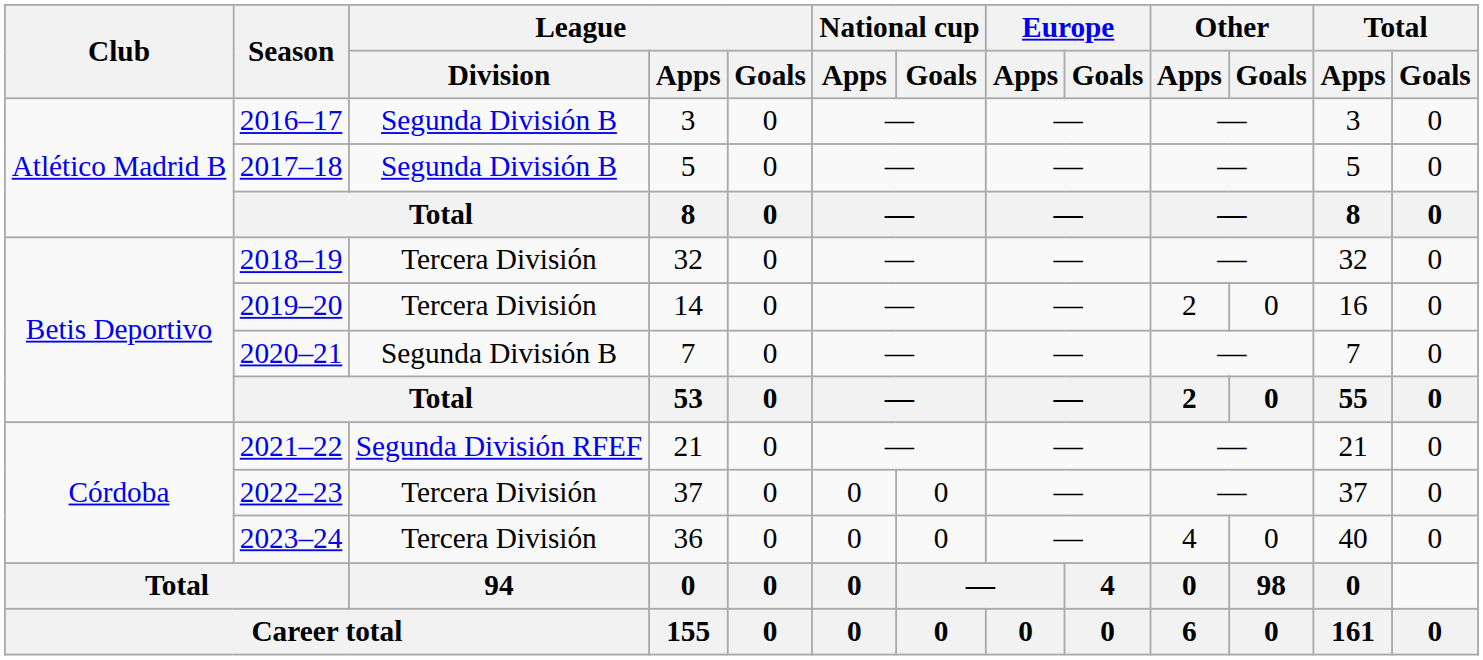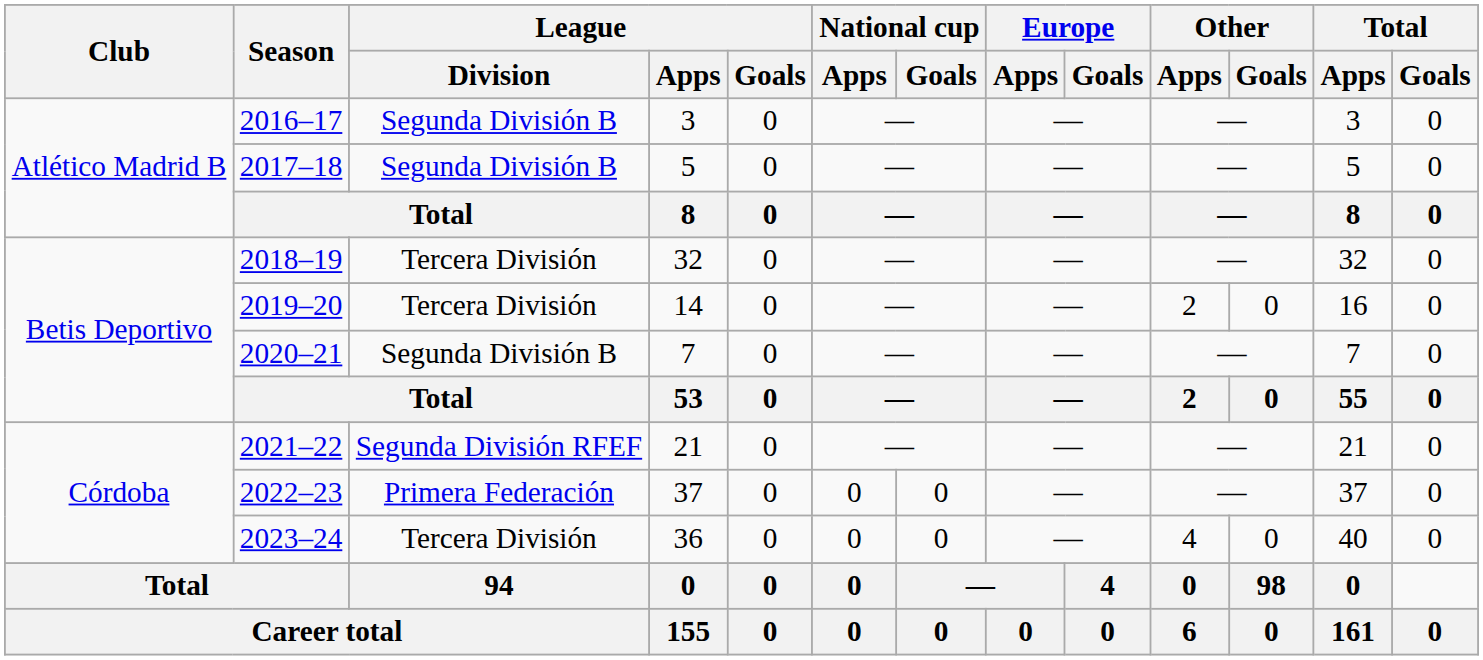2022–23 | League / Division: Tercera División -> Primera Federación
